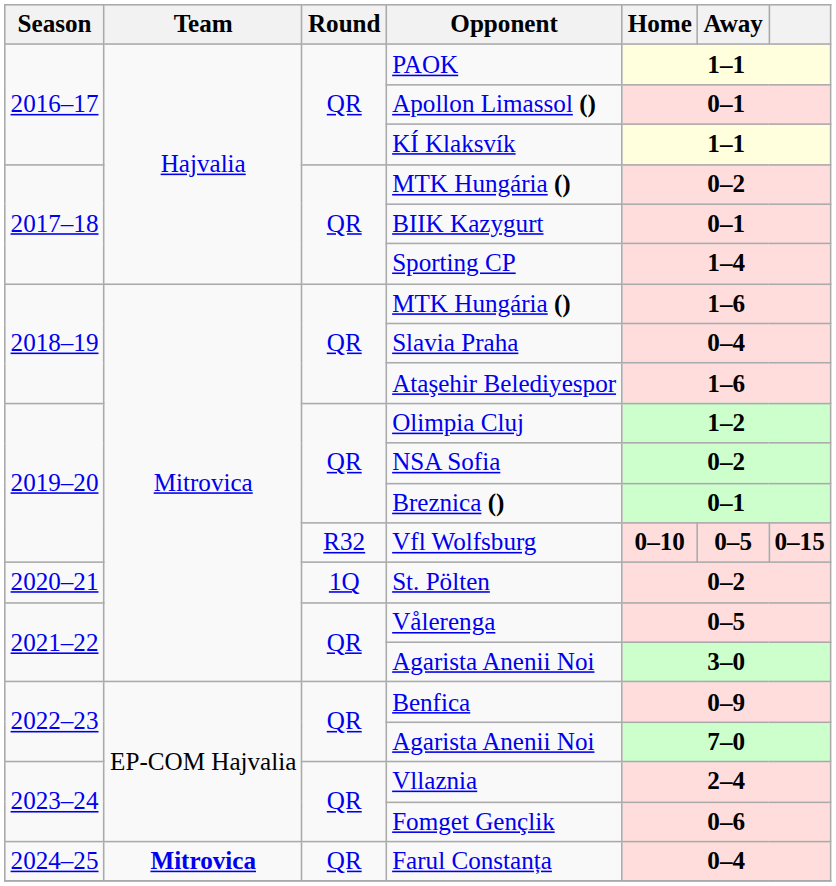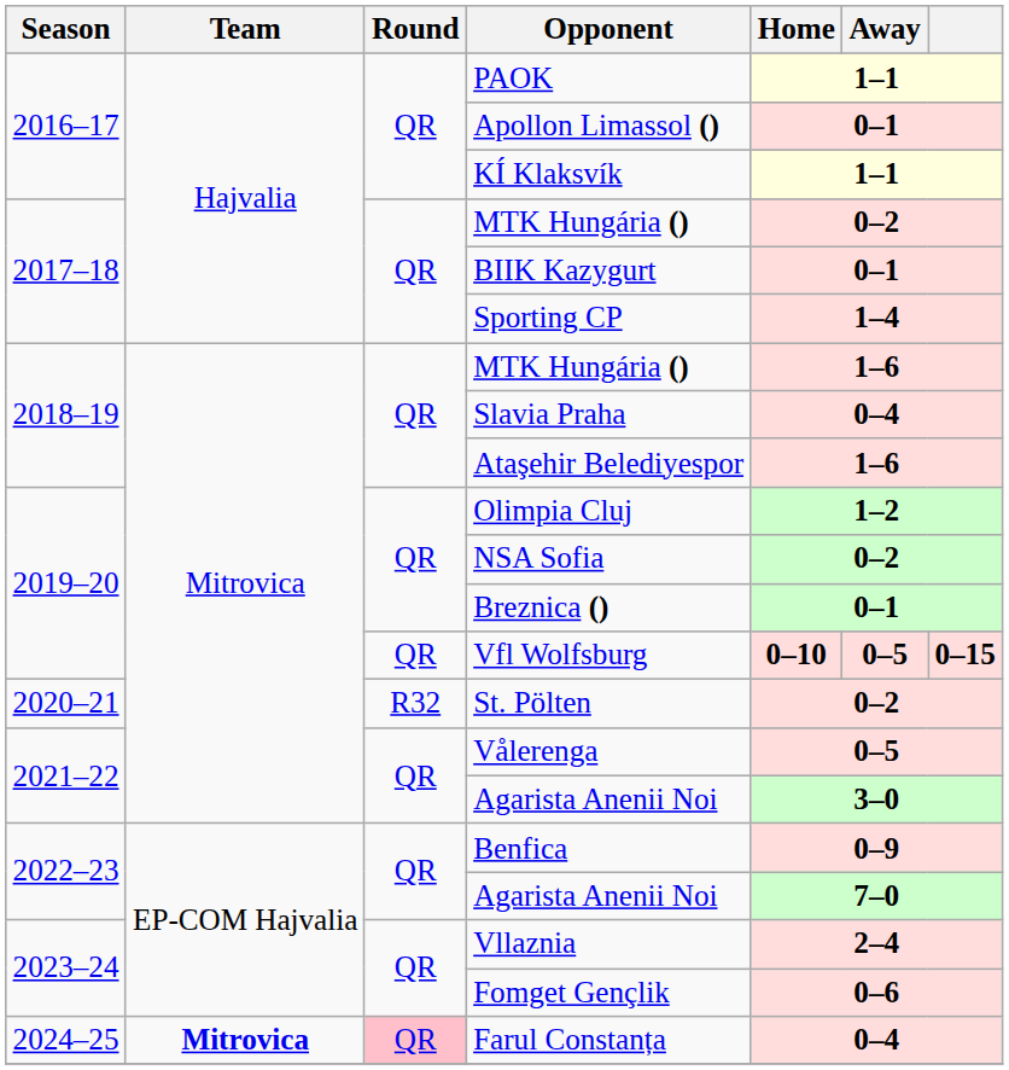Vfl Wolfsburg | Round: R32 -> QR
St. Pölten | Round: 1Q -> R32
Farul Constanța | Round: no background -> pink background
